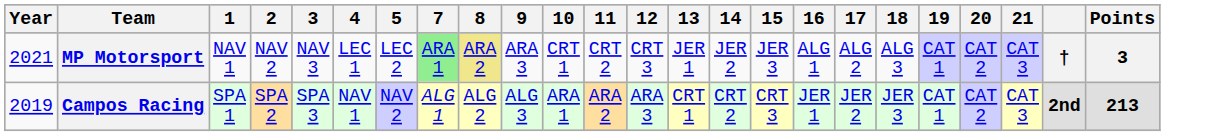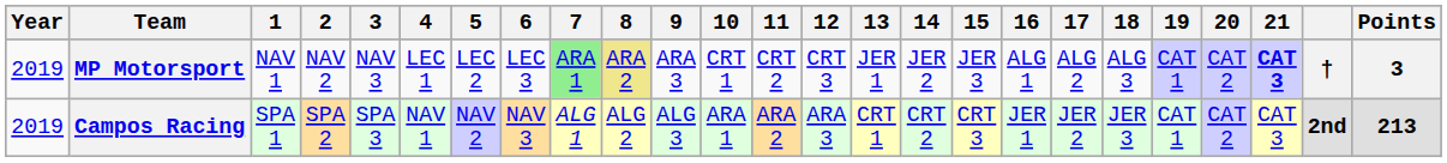+ column: 6 | LEC 3 | NAV 3
MP Motorsport | Year: 2021 -> 2019
MP Motorsport | 21: normal -> bold
